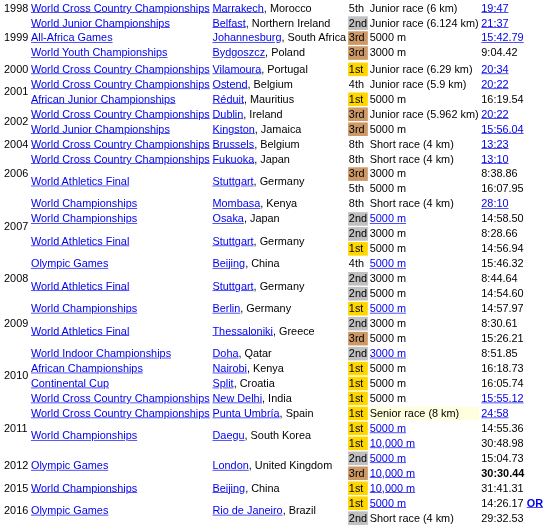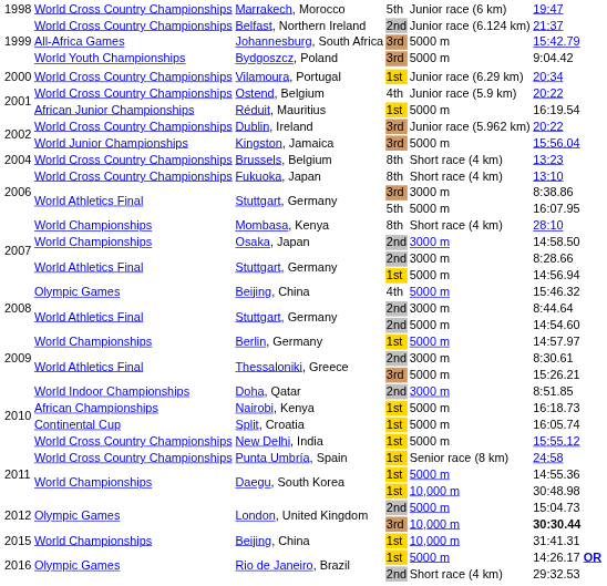Belfast, Northern Ireland | column 2: World Junior Championships -> World Cross Country Championships
Bydgoszcz, Poland | column 5: 3000 m -> 5000 m
Osaka, Japan | column 5: 5000 m -> 3000 m
Punta Umbría, Spain | column 5: lightyellow background -> no background
